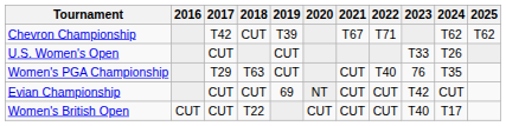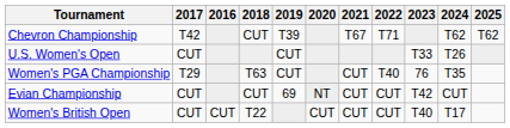columns swapped: 2016 <-> 2017
